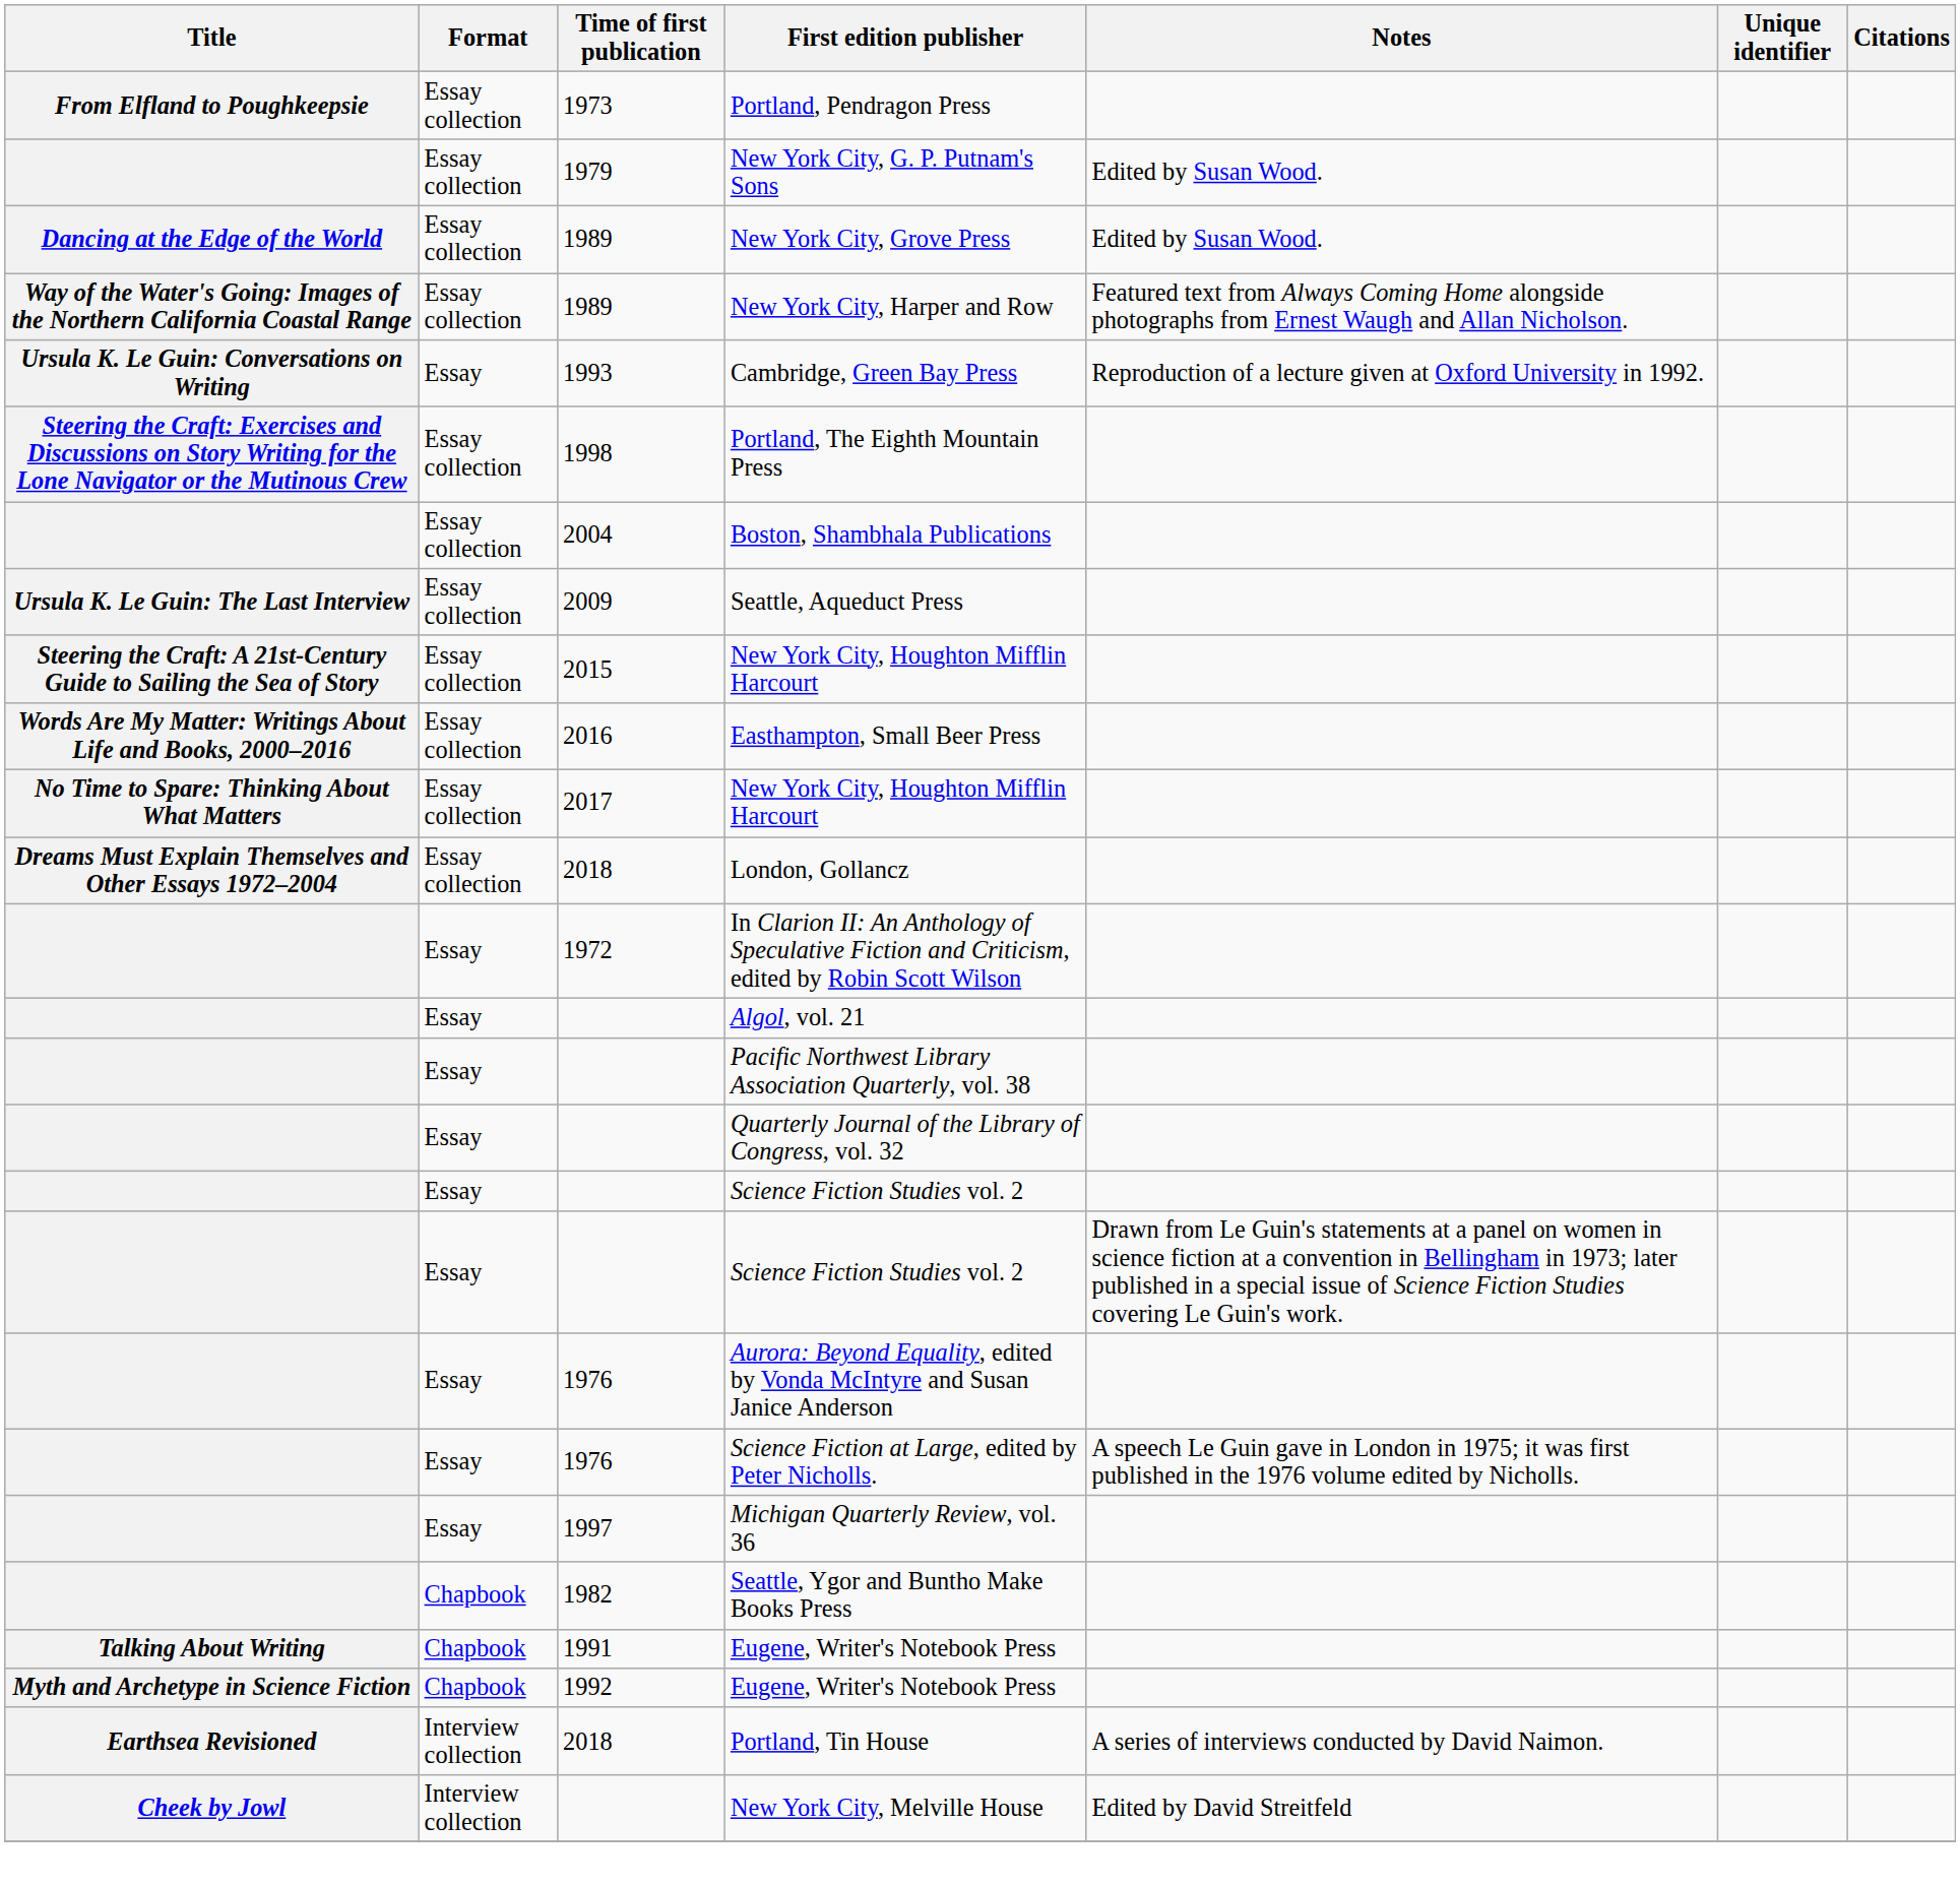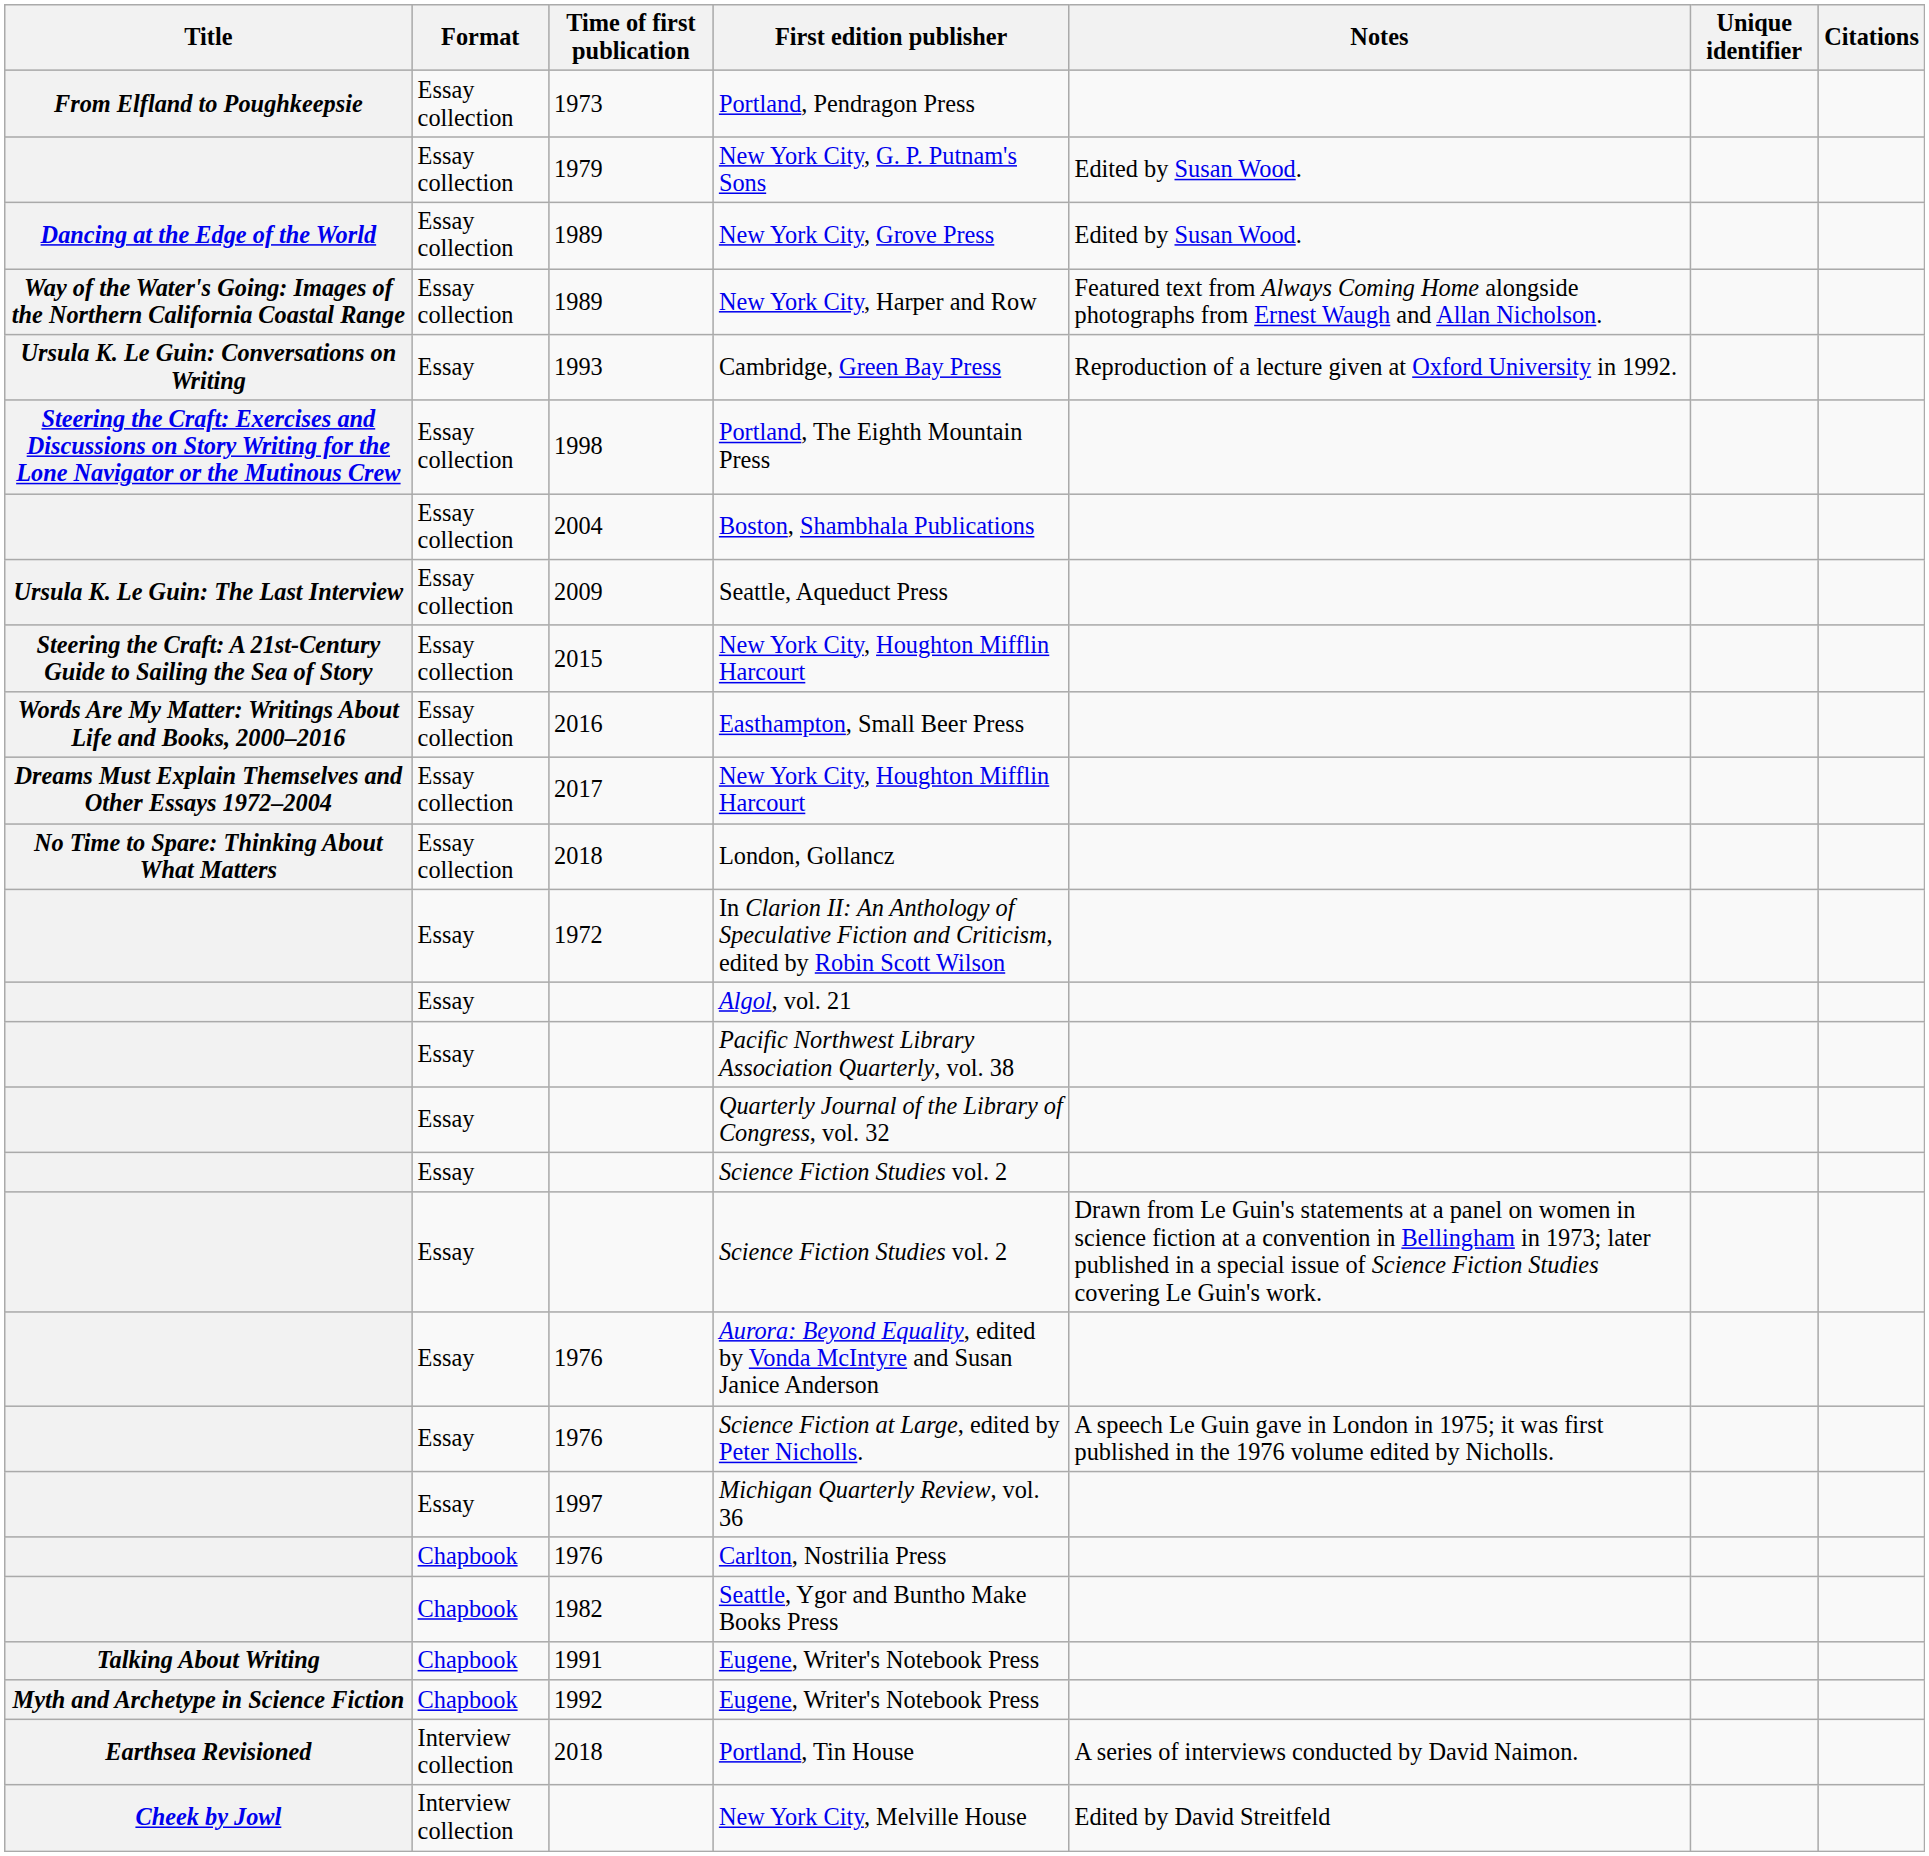2017 / New York City, Houghton Mifflin Harcourt | Title: No Time to Spare: Thinking About What Matters -> Dreams Must Explain Themselves and Other Essays 1972–2004
London, Gollancz | Title: Dreams Must Explain Themselves and Other Essays 1972–2004 -> No Time to Spare: Thinking About What Matters
+ row: Chapbook | 1976 | Carlton, Nostrilia Press
